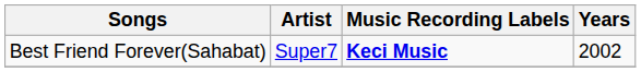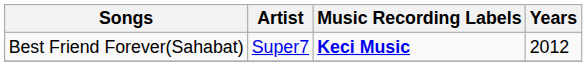Best Friend Forever(Sahabat) | Years: 2002 -> 2012
